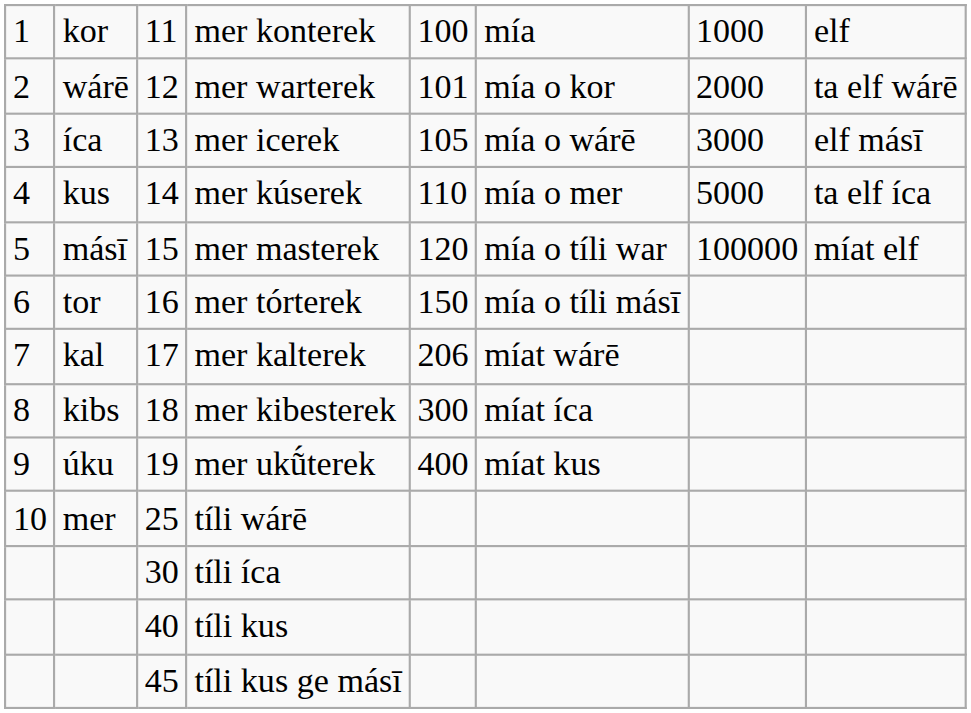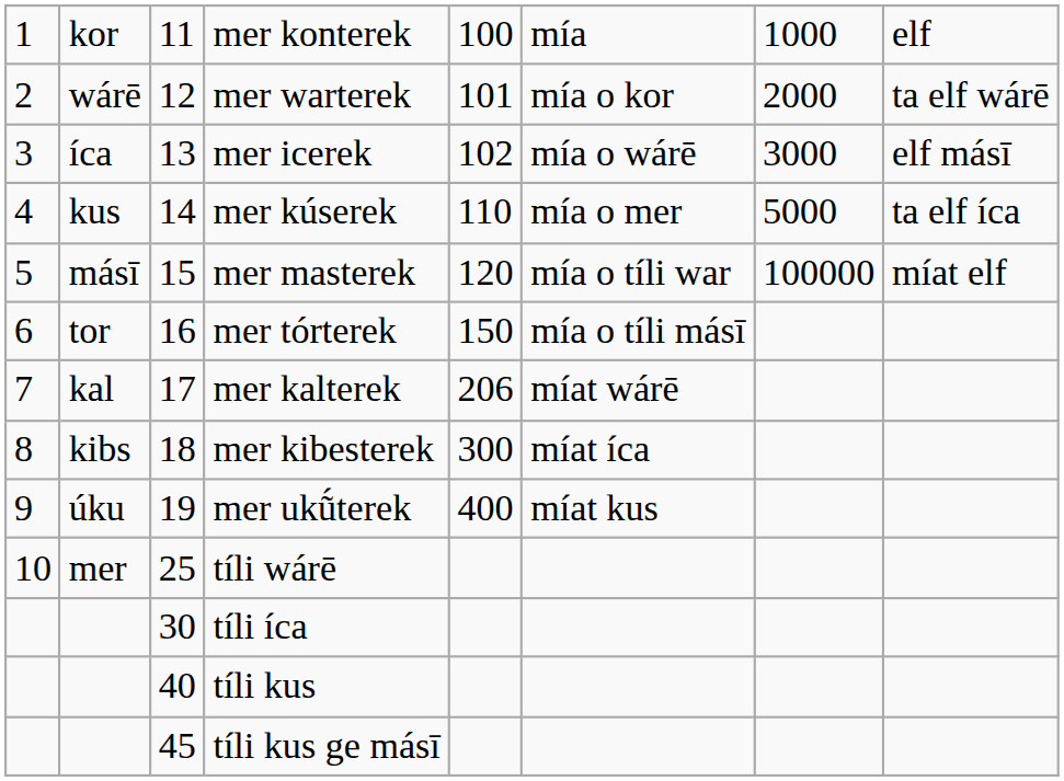mer icerek | column 5: 105 -> 102
